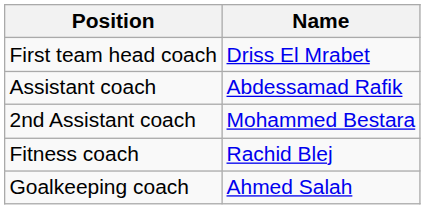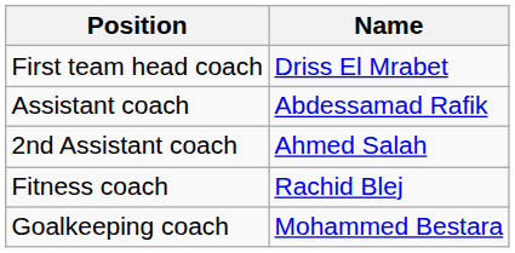2nd Assistant coach | Name: Mohammed Bestara -> Ahmed Salah
Goalkeeping coach | Name: Ahmed Salah -> Mohammed Bestara
